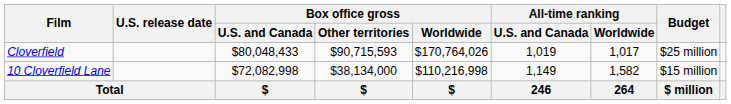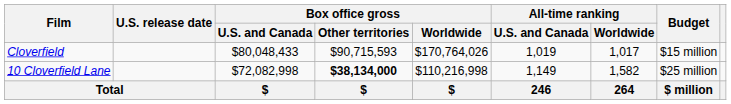Cloverfield | Budget: $25 million -> $15 million
10 Cloverfield Lane | Box office gross / Other territories: normal -> bold
10 Cloverfield Lane | Budget: $15 million -> $25 million
